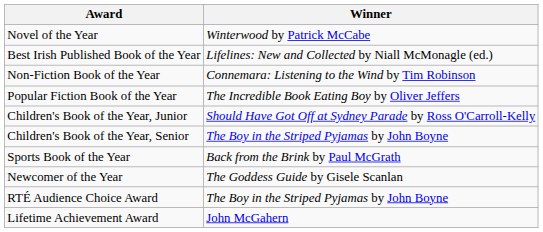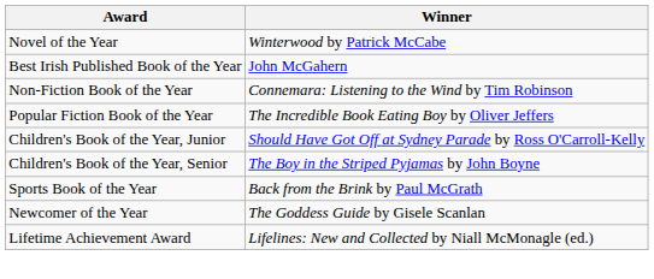Best Irish Published Book of the Year | Winner: Lifelines: New and Collected by Niall McMonagle (ed.) -> John McGahern
- row: RTÉ Audience Choice Award | The Boy in the Striped Pyjamas by John Boyne
Lifetime Achievement Award | Winner: John McGahern -> Lifelines: New and Collected by Niall McMonagle (ed.)
